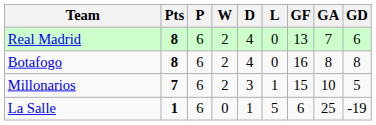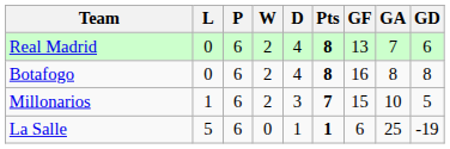columns swapped: Pts <-> L
